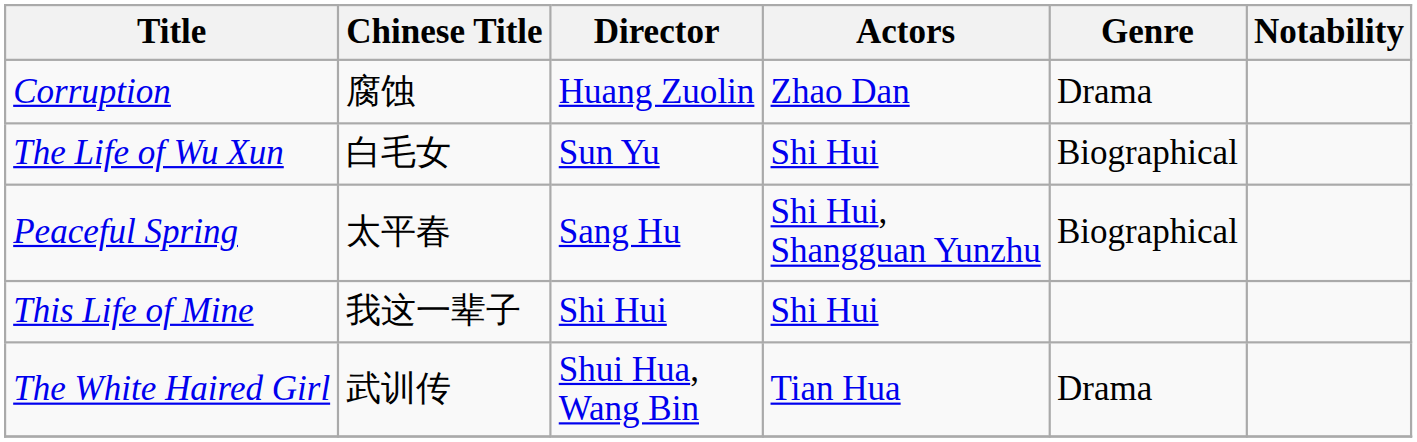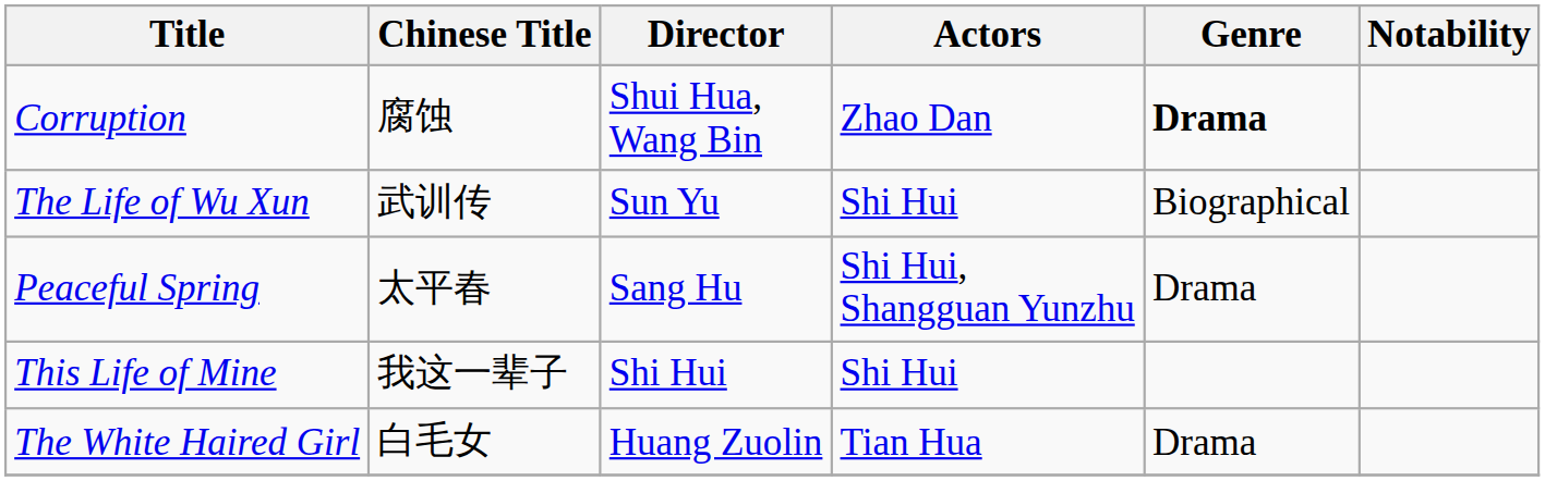Corruption | Director: Huang Zuolin -> Shui Hua, Wang Bin
Corruption | Genre: normal -> bold
The Life of Wu Xun | Chinese Title: 白毛女 -> 武训传
Peaceful Spring | Genre: Biographical -> Drama
The White Haired Girl | Chinese Title: 武训传 -> 白毛女
The White Haired Girl | Director: Shui Hua, Wang Bin -> Huang Zuolin
